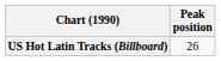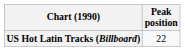US Hot Latin Tracks (Billboard) | Peak position: 26 -> 22
